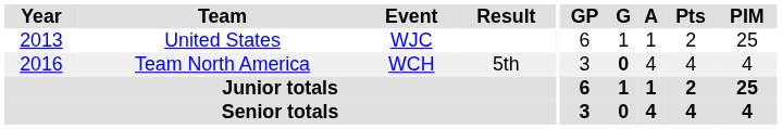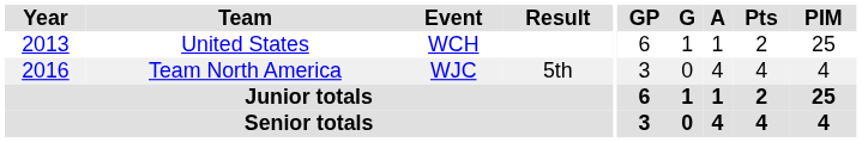United States | Event: WJC -> WCH
Team North America | Event: WCH -> WJC
Team North America | G: bold -> normal
